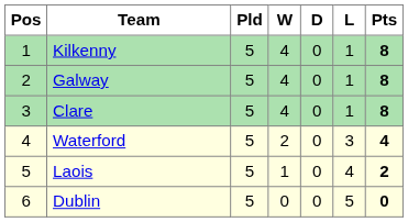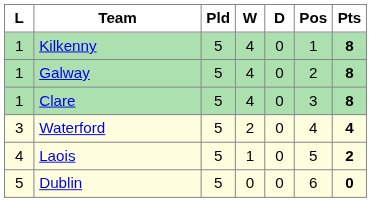columns swapped: Pos <-> L
